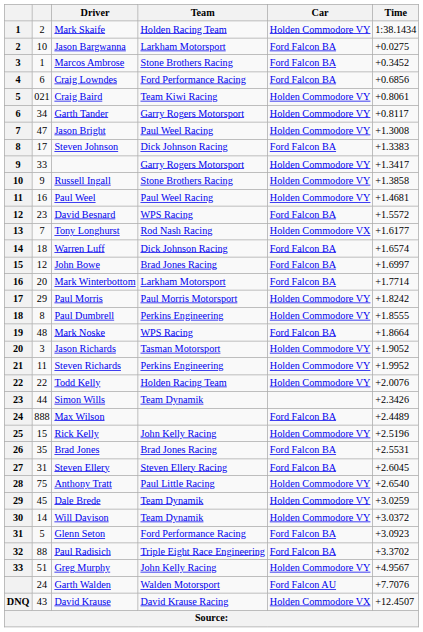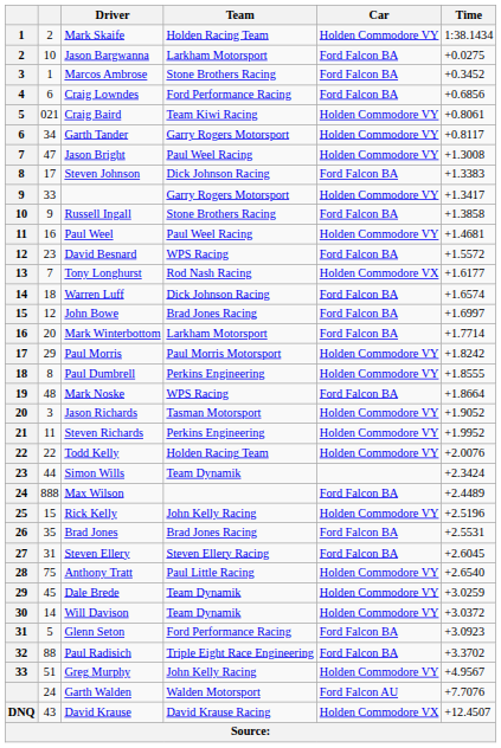Russell Ingall | Car: Holden Commodore VY -> Ford Falcon BA
Simon Wills | Time: +2.3426 -> +2.3424
